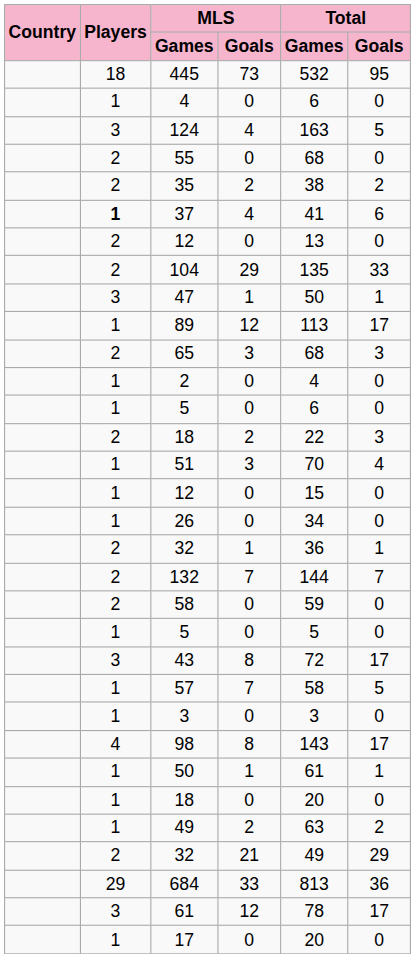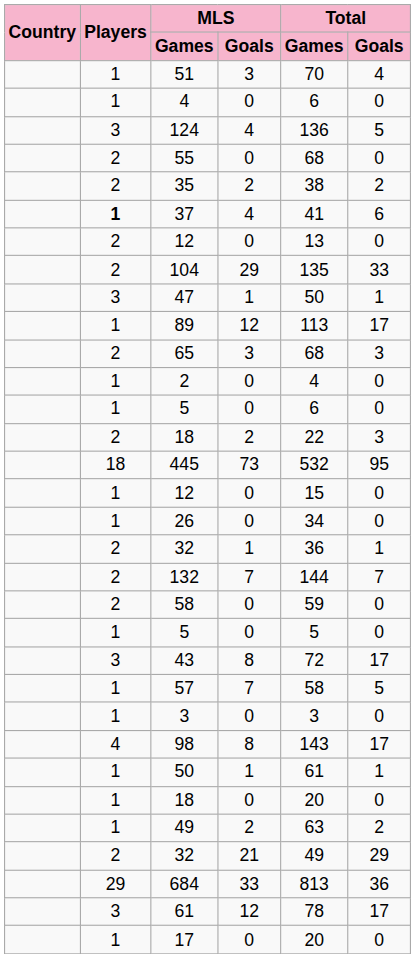rows swapped: 445 <-> 51
124 | Total / Games: 163 -> 136
